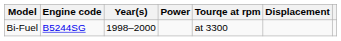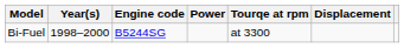columns swapped: Engine code <-> Year(s)
